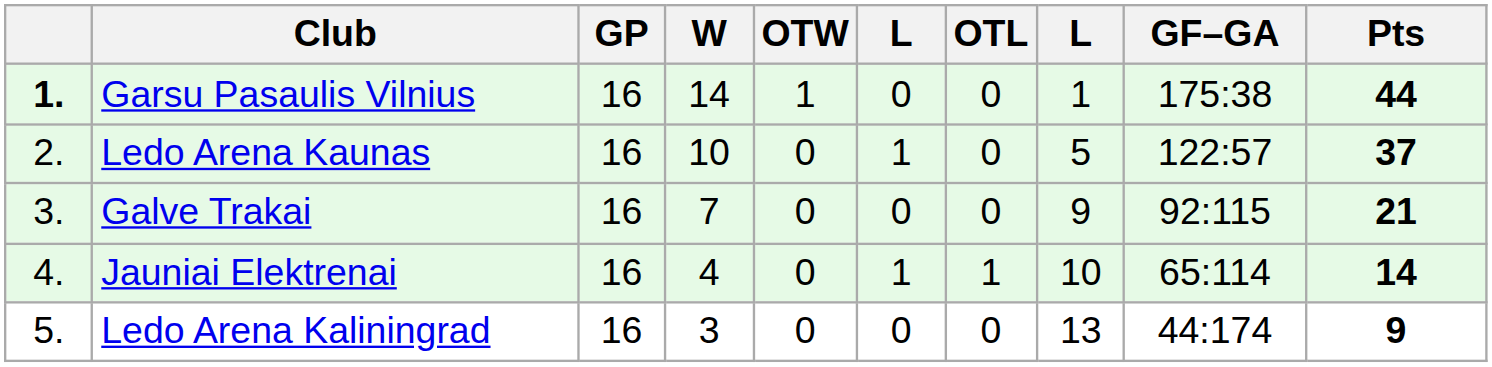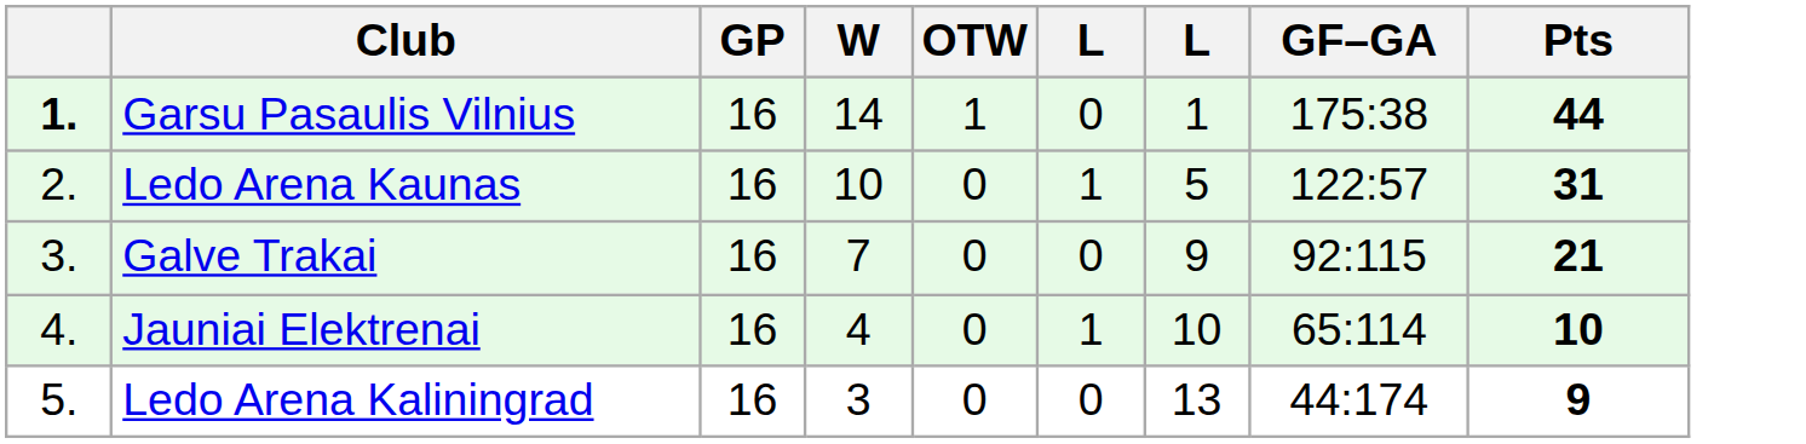- column: OTL | 0 | 0 | 0 | 1 | 0
Ledo Arena Kaunas | Pts: 37 -> 31
Jauniai Elektrenai | Pts: 14 -> 10
